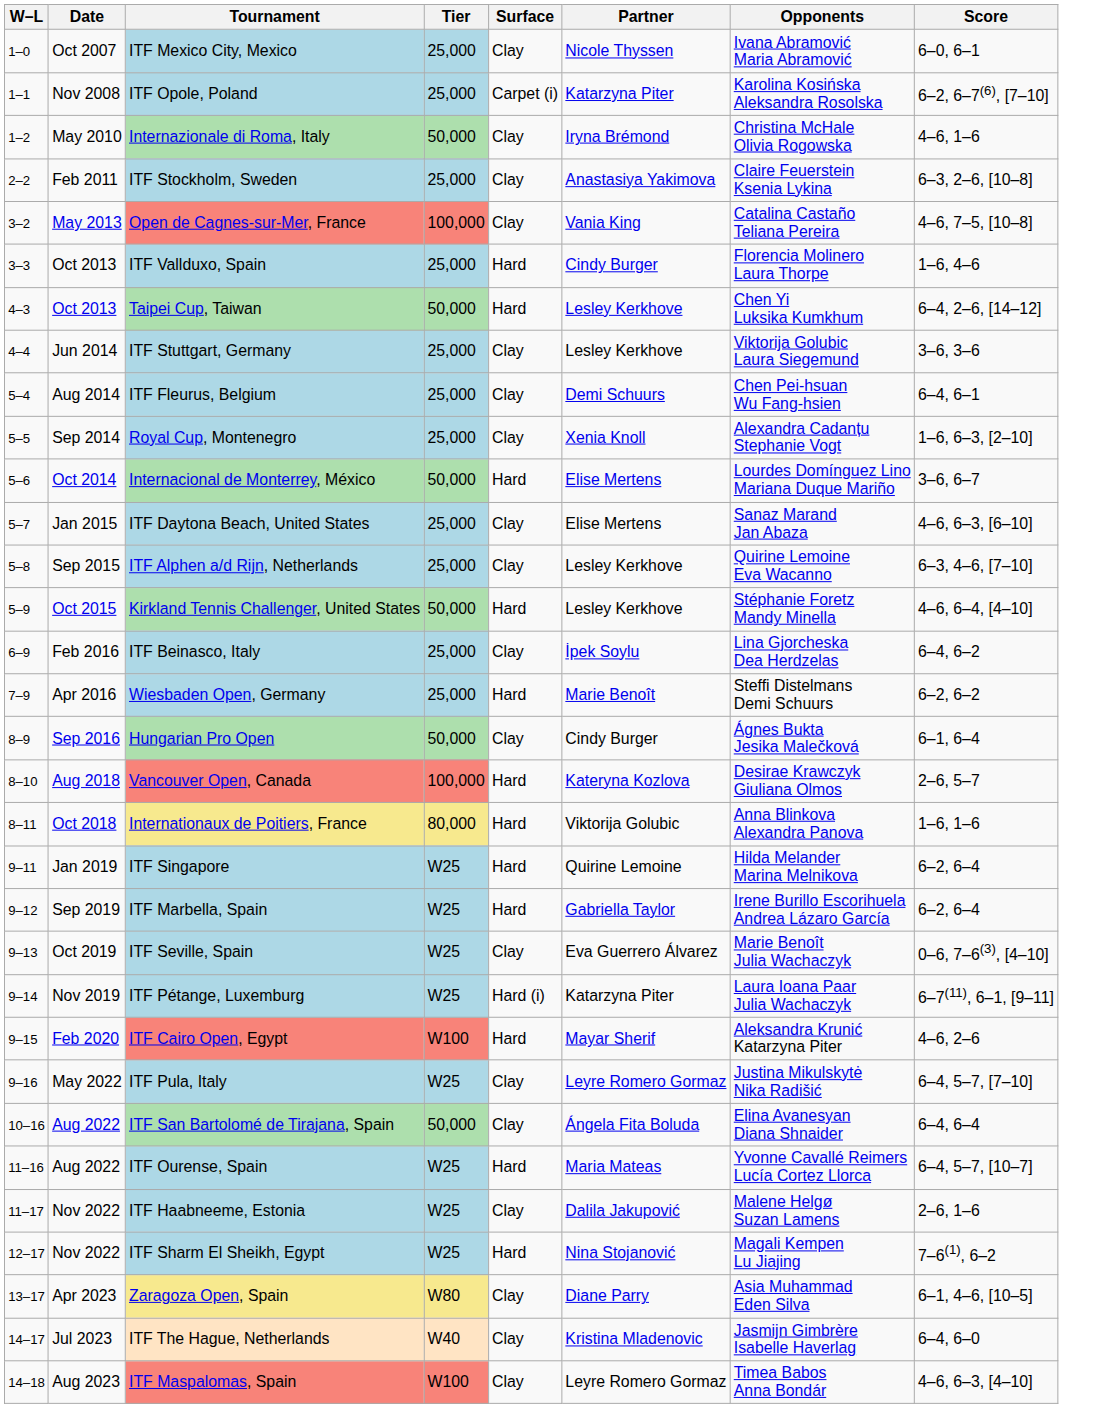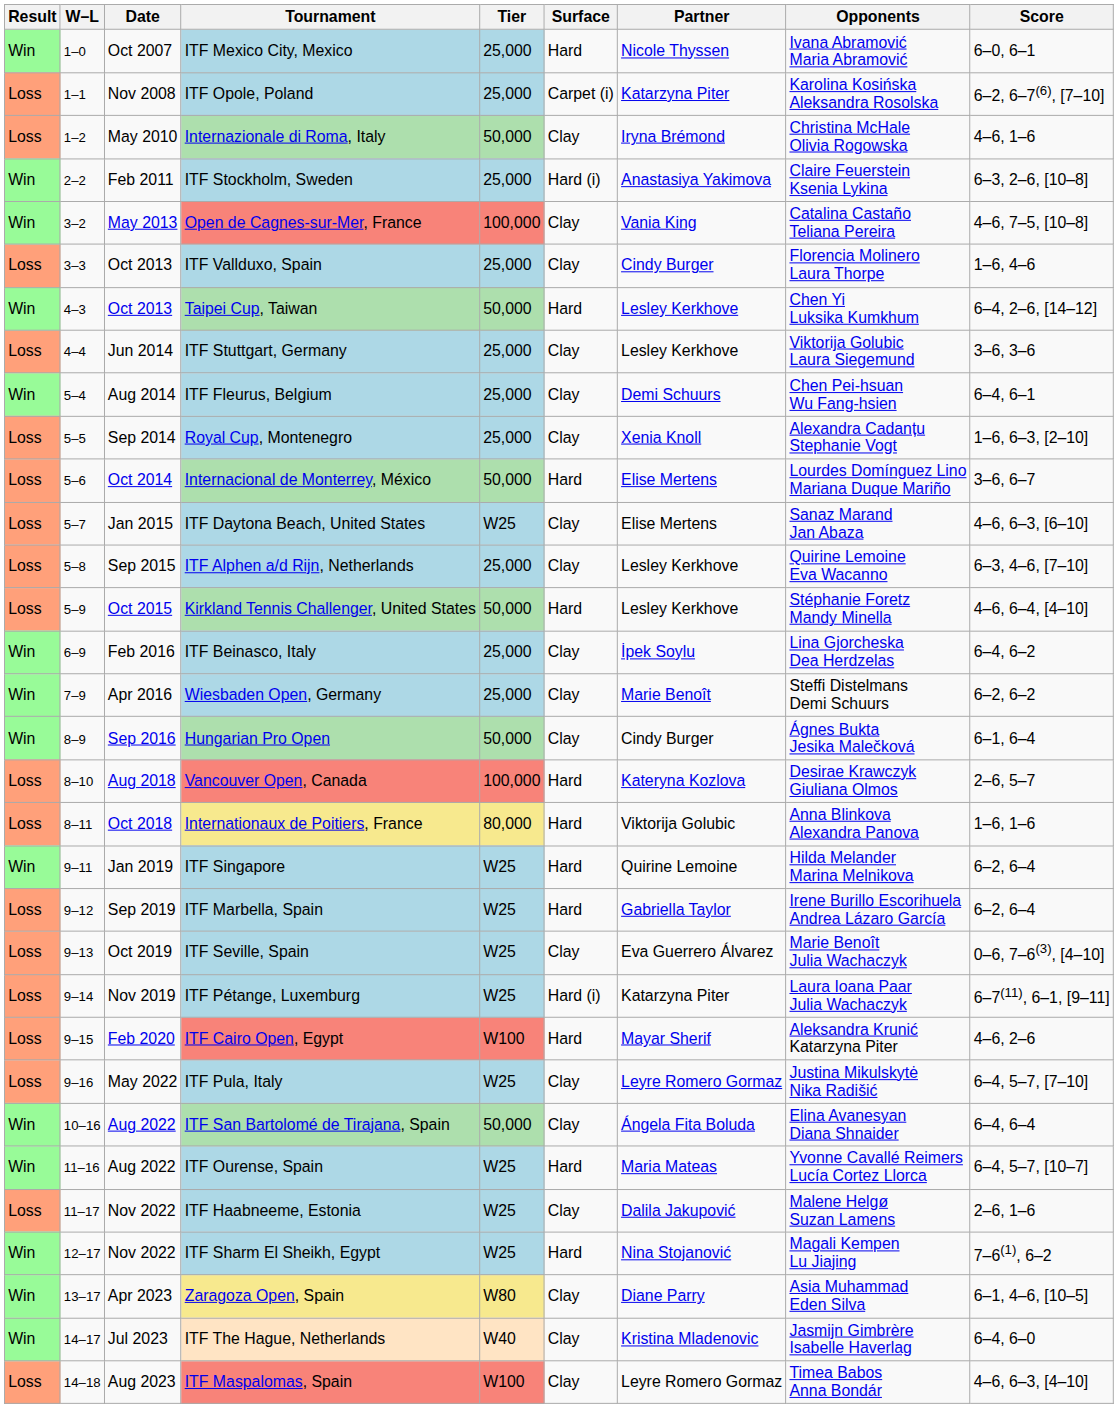+ column: Result | Win | Loss | Loss | Win | Win | Loss | Win | Loss | Win | Loss | Loss | Loss | Loss | Loss | Win | Win | Win | Loss | Loss | Win | Loss | Loss | Loss | Loss | Loss | Win | Win | Loss | Win | Win | Win | Loss
ITF Mexico City, Mexico | Surface: Clay -> Hard
ITF Stockholm, Sweden | Surface: Clay -> Hard (i)
ITF Vallduxo, Spain | Surface: Hard -> Clay
ITF Daytona Beach, United States | Tier: 25,000 -> W25
Wiesbaden Open, Germany | Surface: Hard -> Clay
